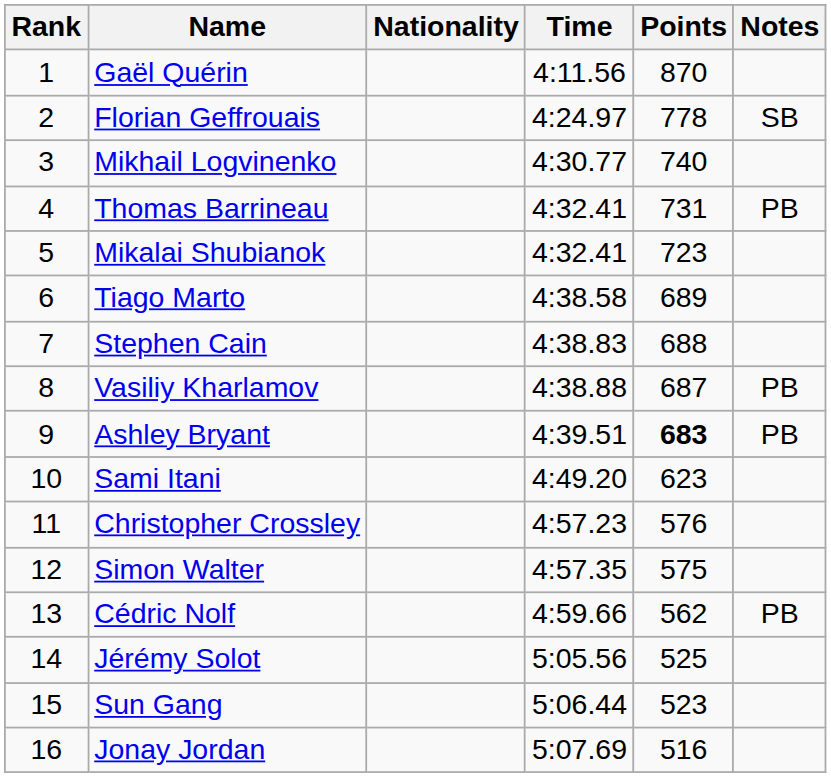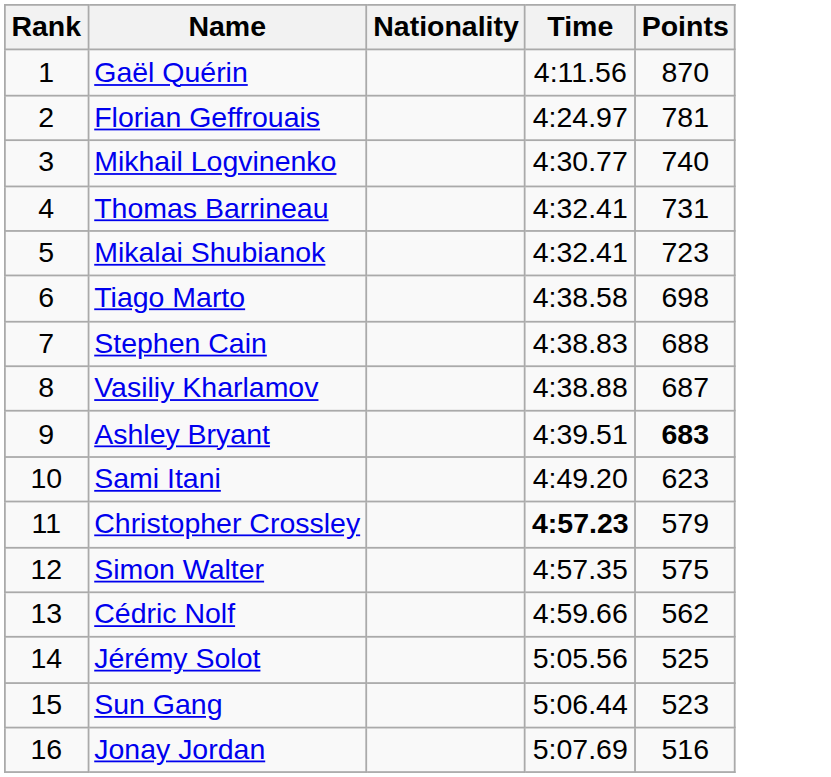- column: Notes | SB | PB | PB | PB | PB
Florian Geffrouais | Points: 778 -> 781
Tiago Marto | Points: 689 -> 698
Christopher Crossley | Time: normal -> bold
Christopher Crossley | Points: 576 -> 579
